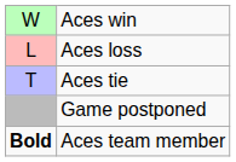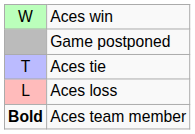rows swapped: Aces loss <-> Game postponed
